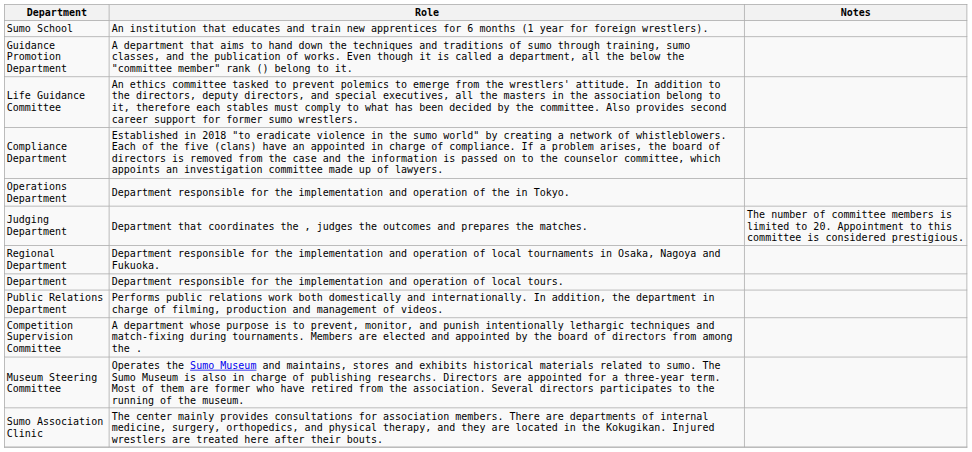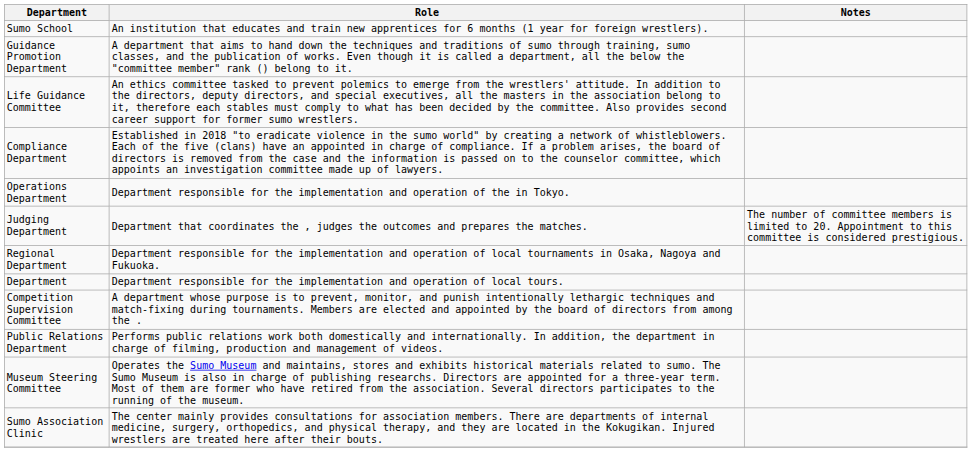rows swapped: Public Relations Department <-> Competition Supervision Committee
